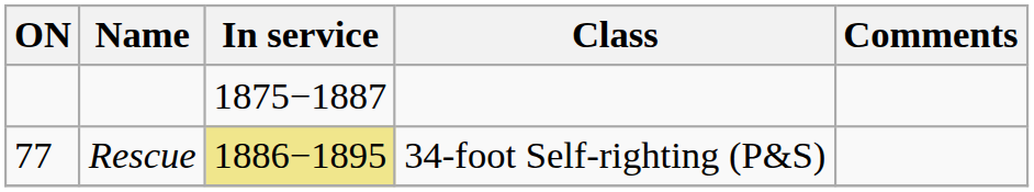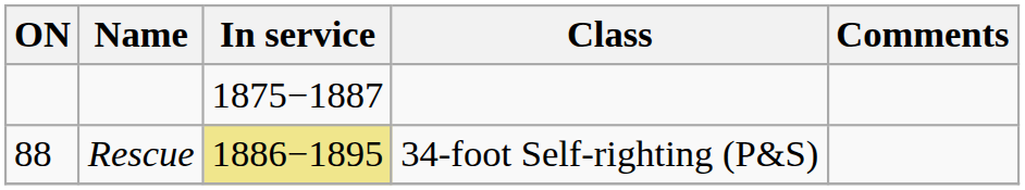Rescue | ON: 77 -> 88
